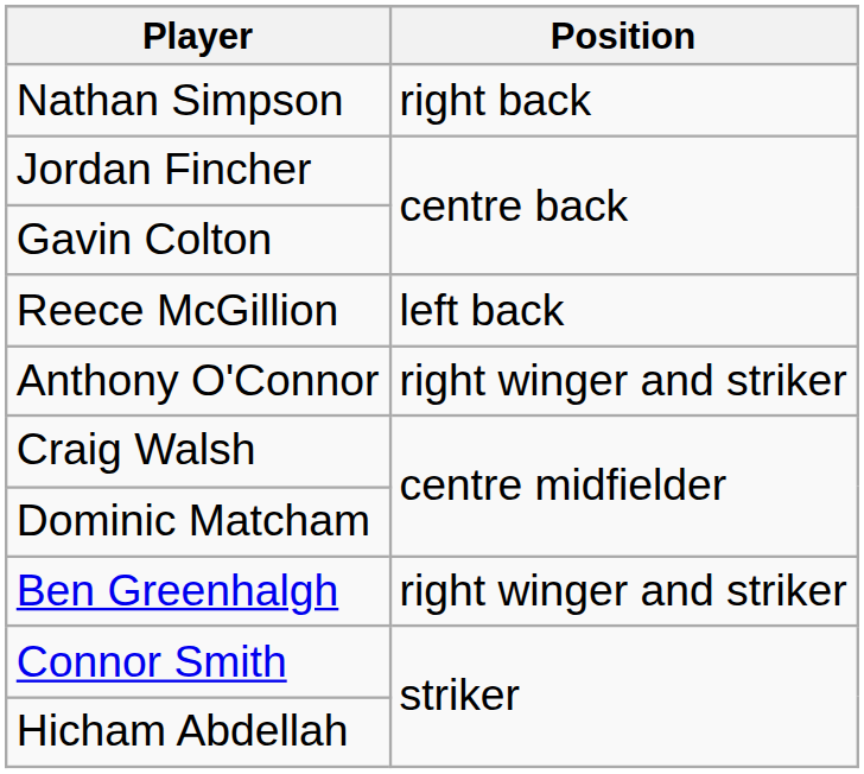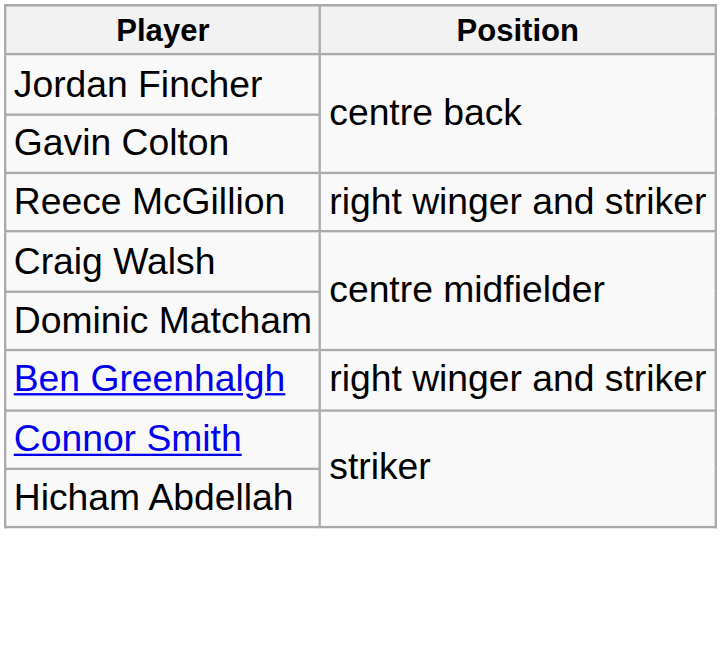- row: Nathan Simpson | right back
Reece McGillion | Position: left back -> right winger and striker
- row: Anthony O'Connor | right winger and striker
